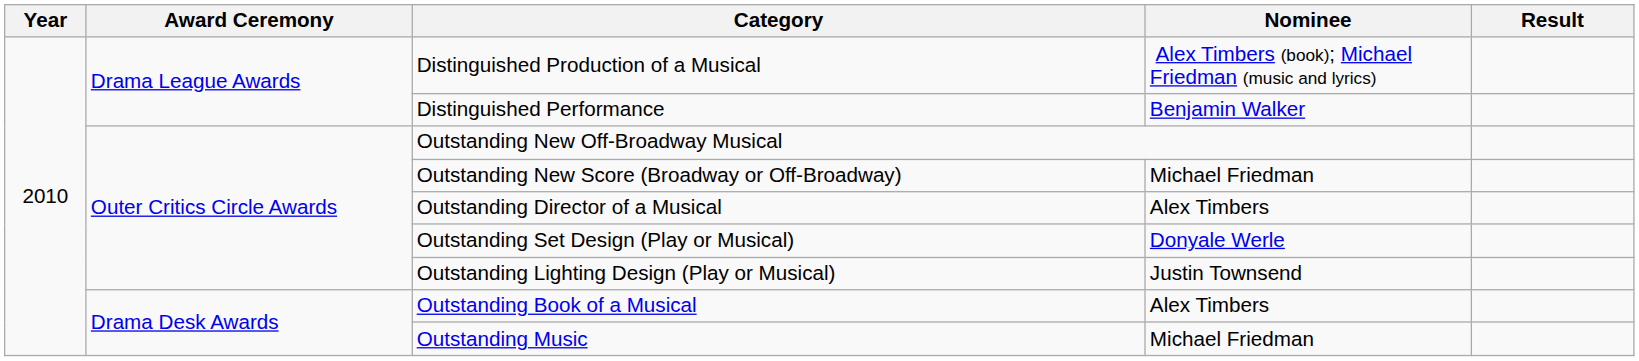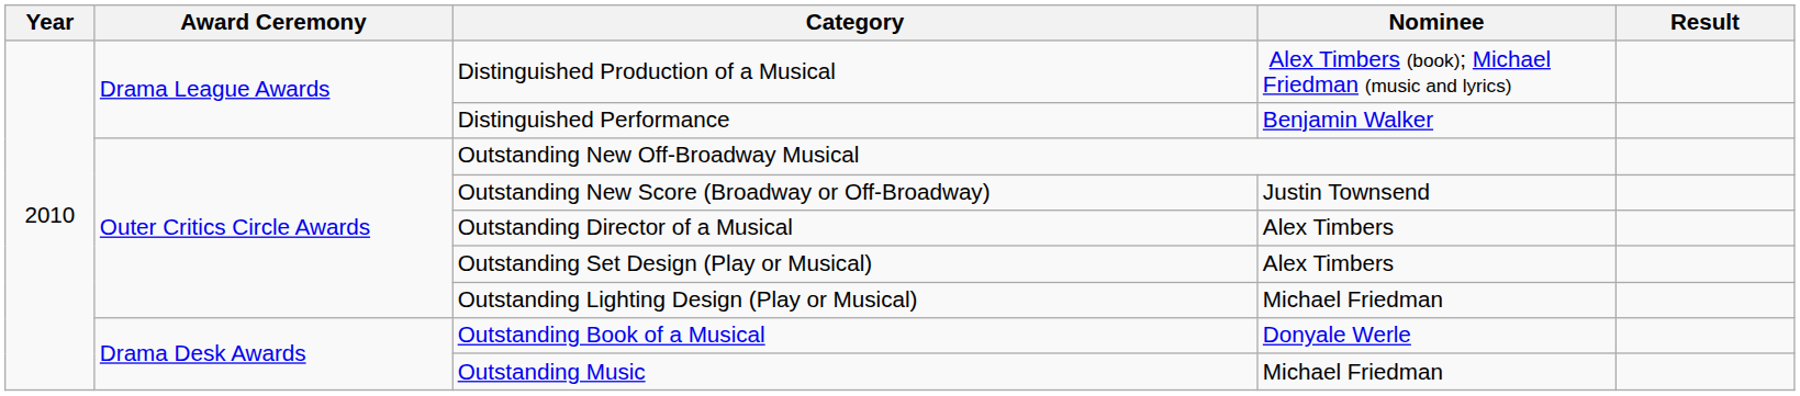Outstanding New Score (Broadway or Off-Broadway) | Nominee: Michael Friedman -> Justin Townsend
Outstanding Set Design (Play or Musical) | Nominee: Donyale Werle -> Alex Timbers
Outstanding Lighting Design (Play or Musical) | Nominee: Justin Townsend -> Michael Friedman
Outstanding Book of a Musical | Nominee: Alex Timbers -> Donyale Werle
